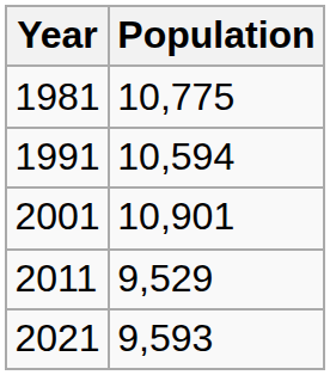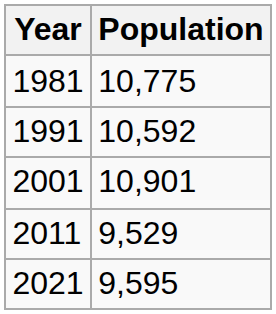1991 | Population: 10,594 -> 10,592
2021 | Population: 9,593 -> 9,595
